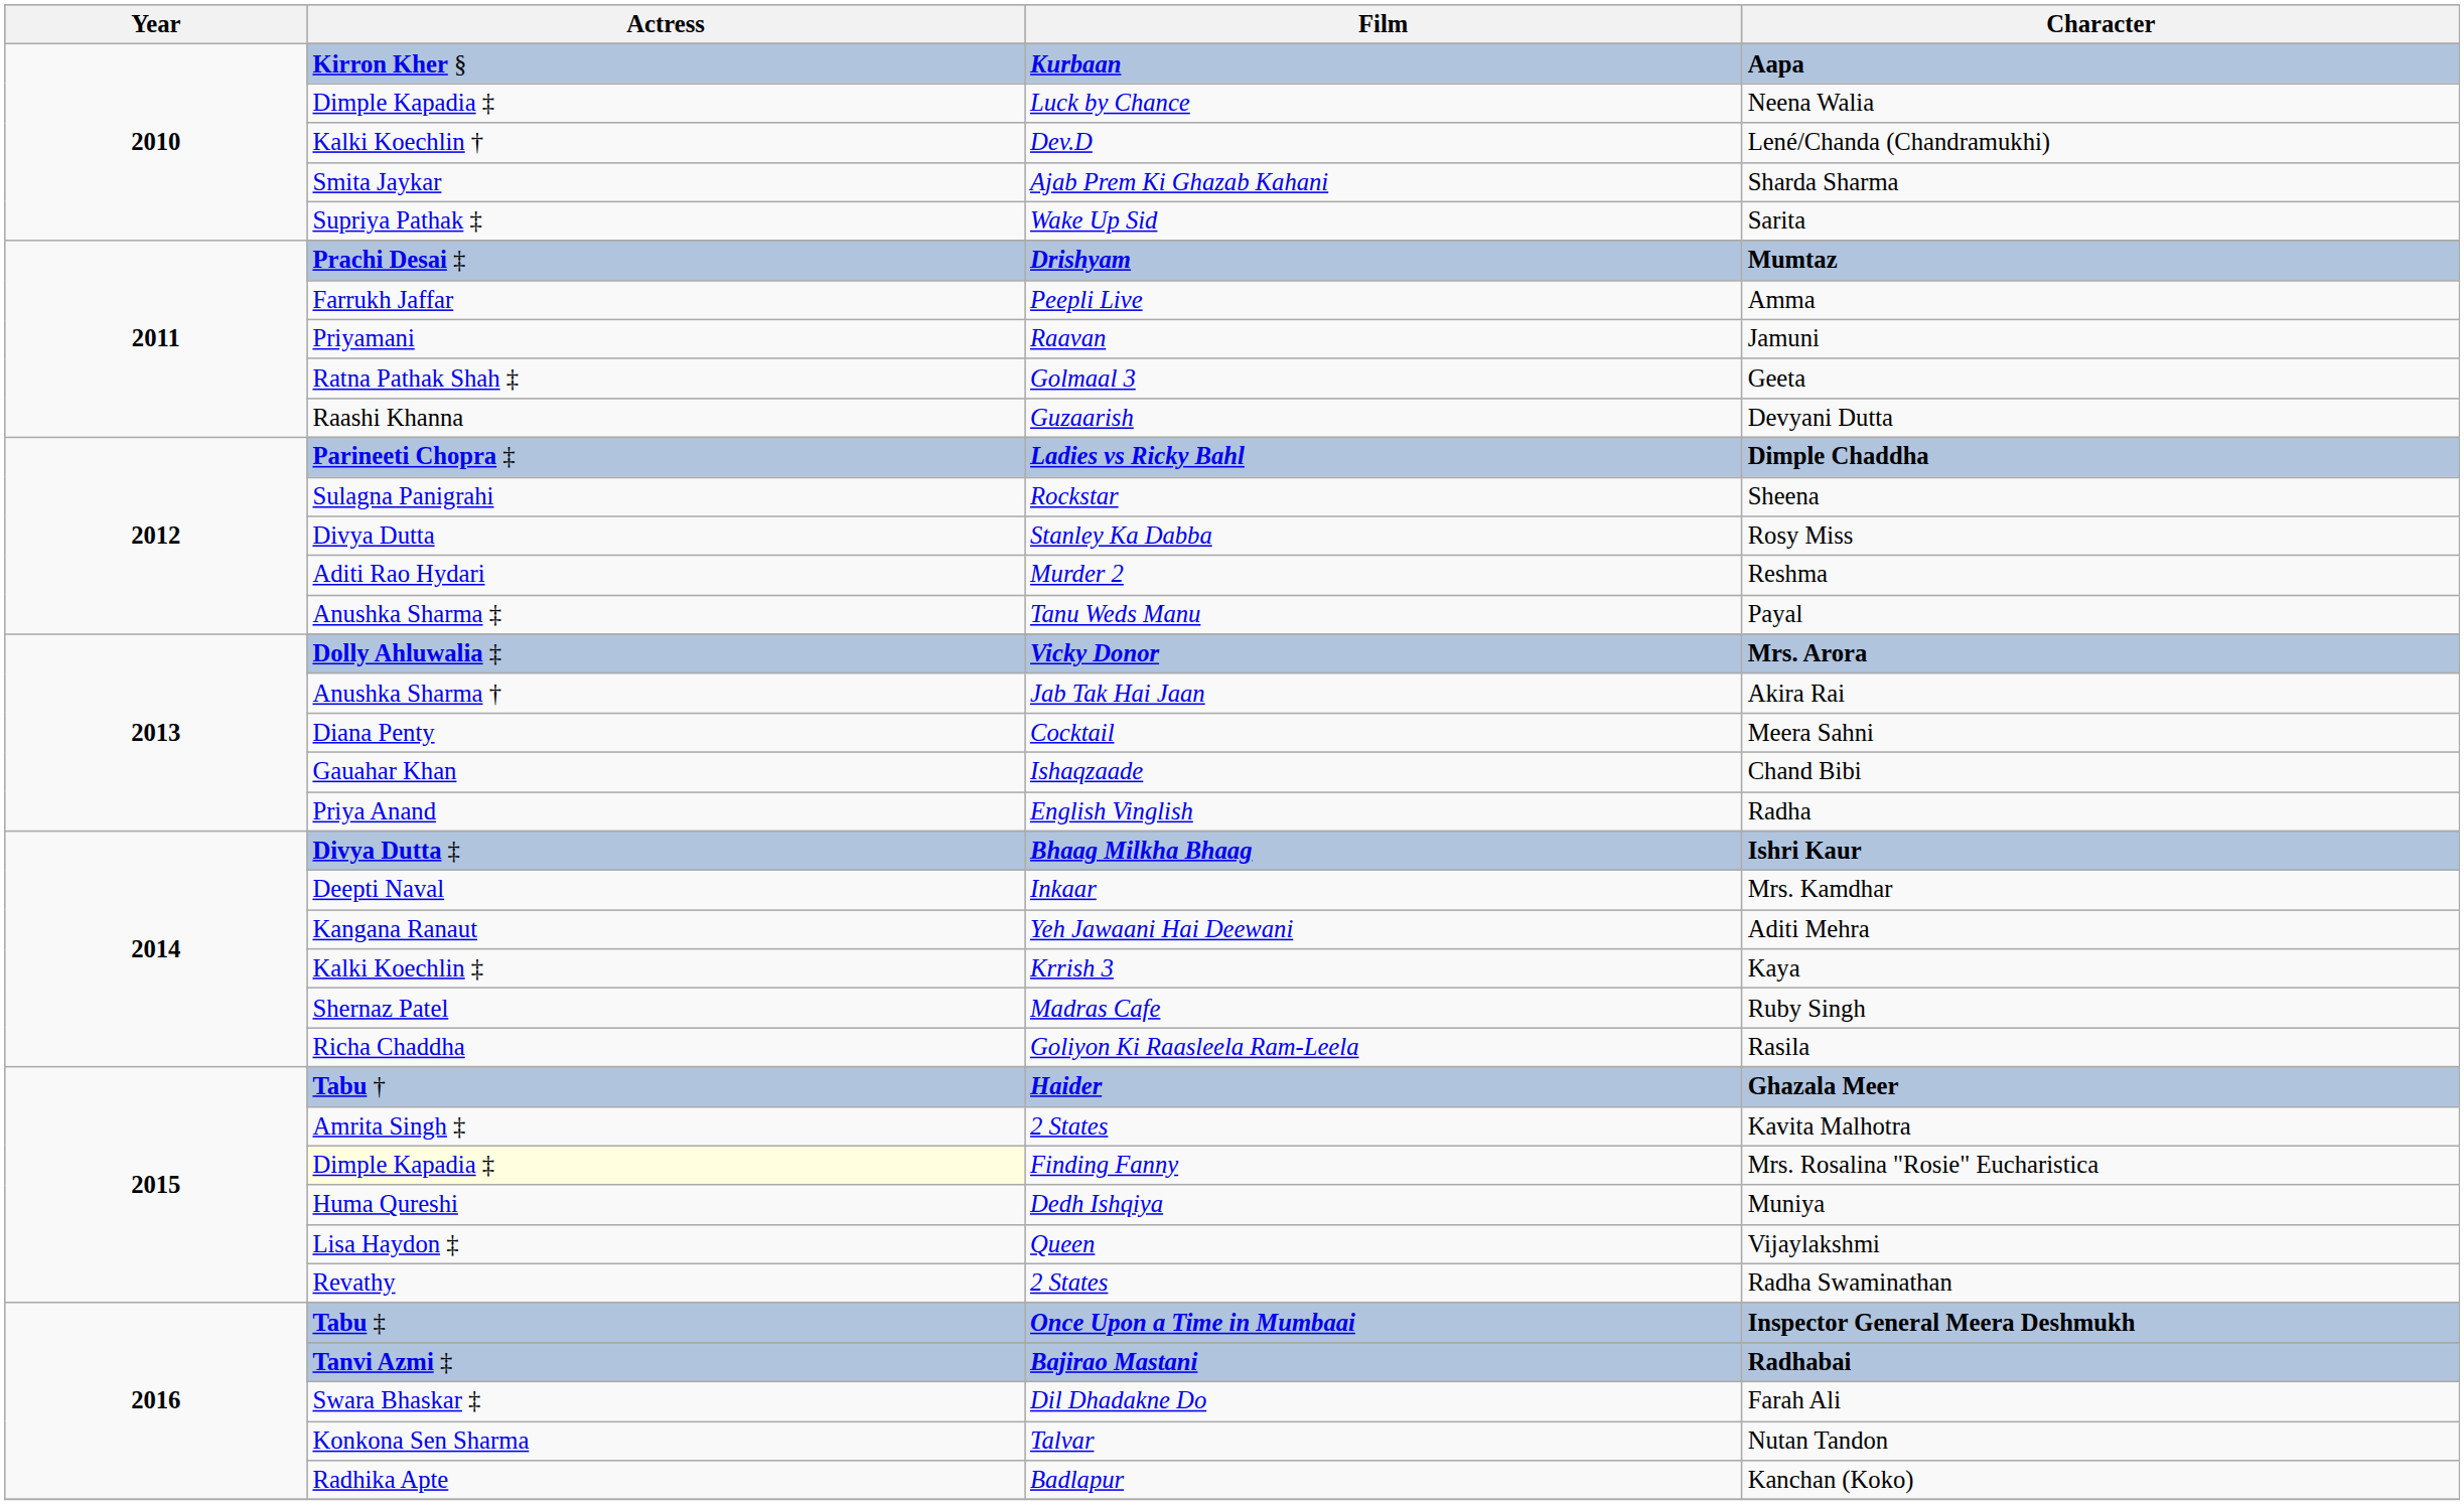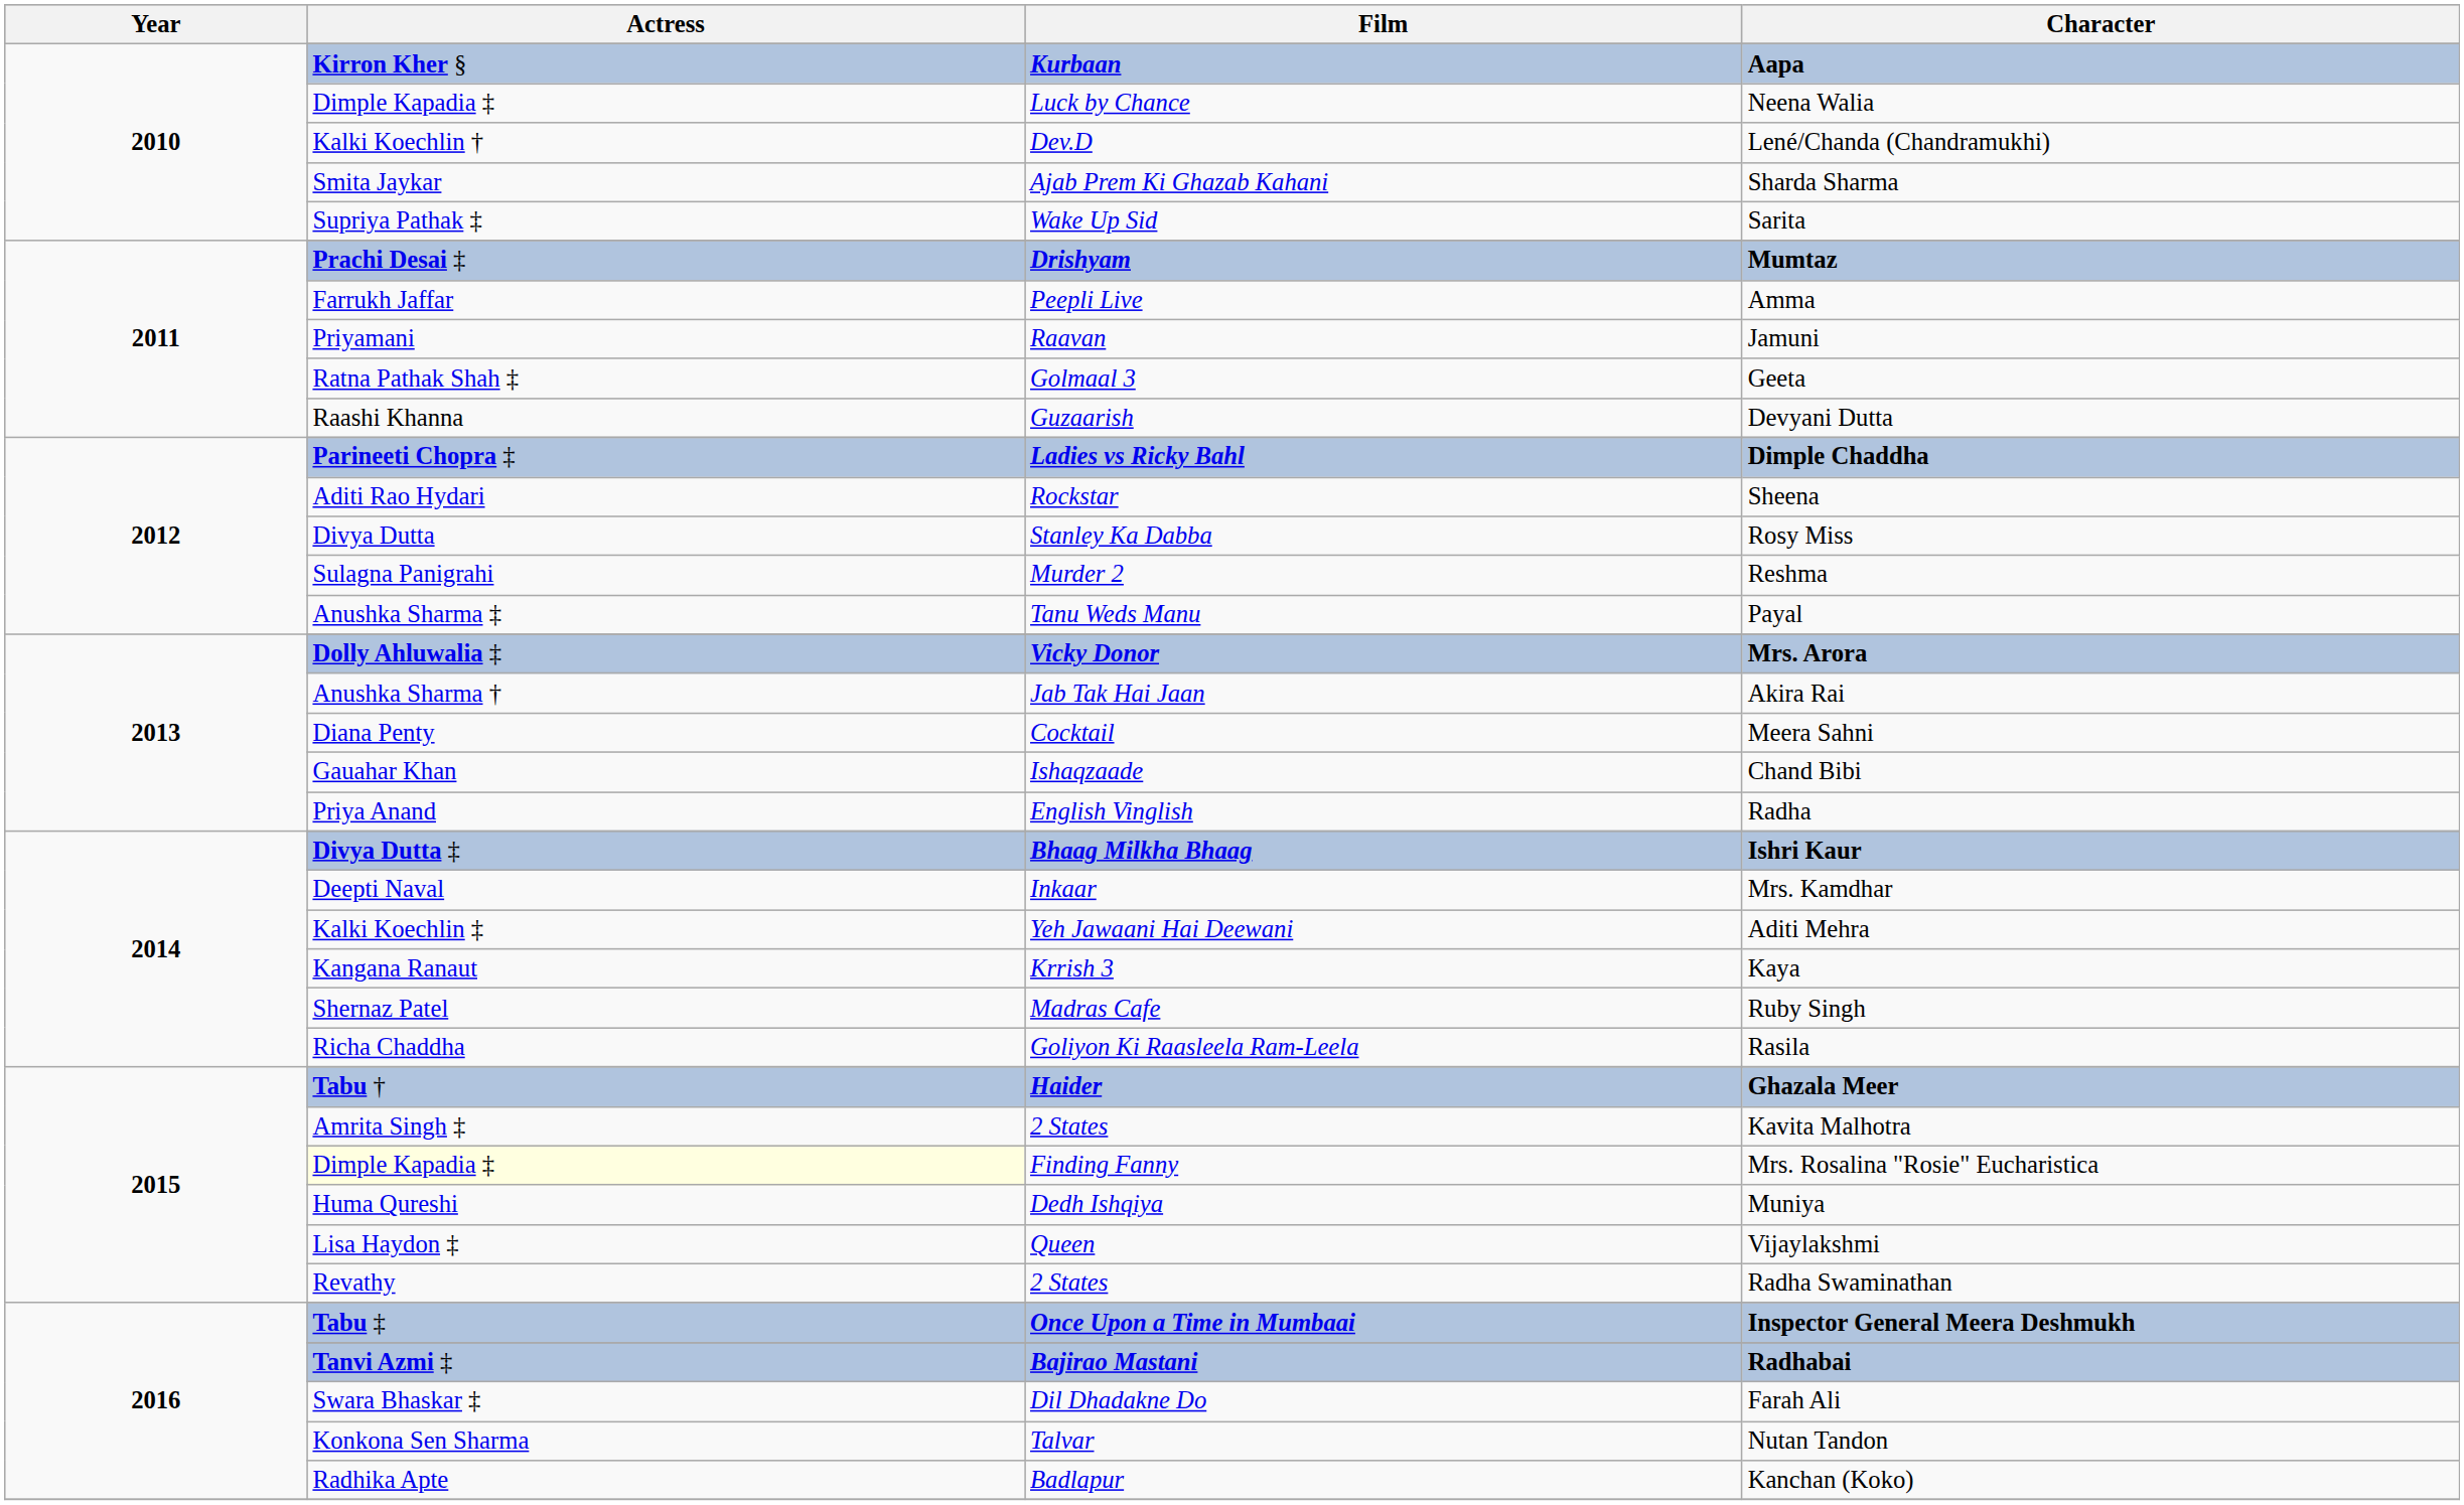Sheena | Actress: Sulagna Panigrahi -> Aditi Rao Hydari
Reshma | Actress: Aditi Rao Hydari -> Sulagna Panigrahi
Aditi Mehra | Actress: Kangana Ranaut -> Kalki Koechlin ‡
Kaya | Actress: Kalki Koechlin ‡ -> Kangana Ranaut
